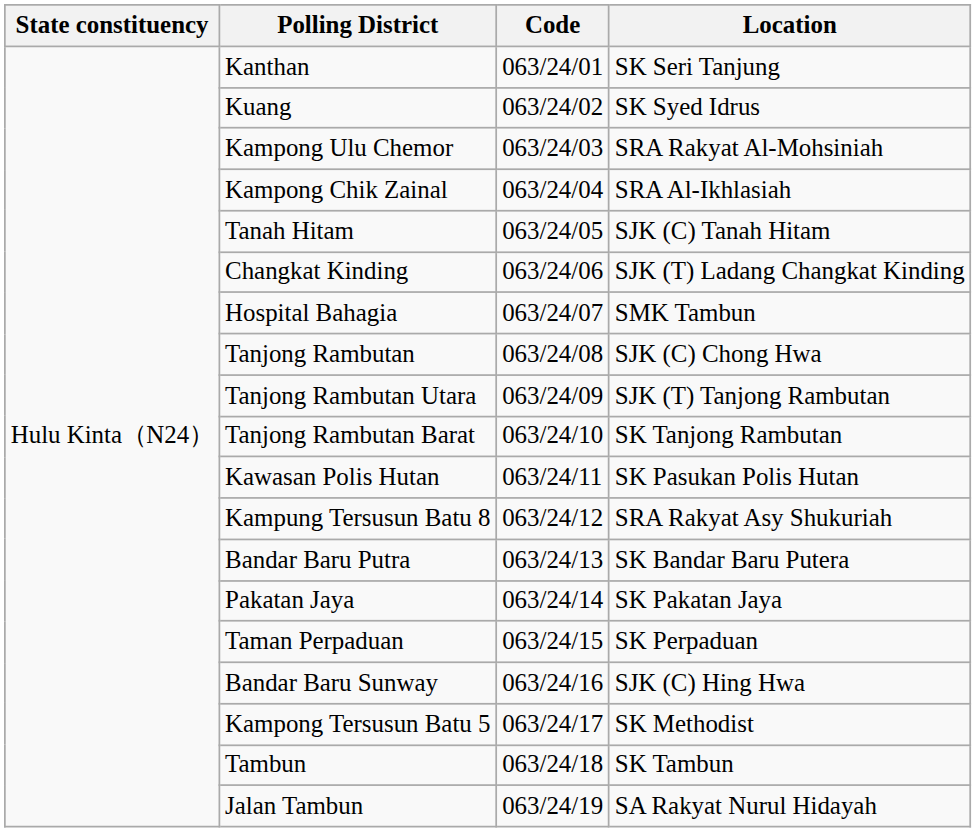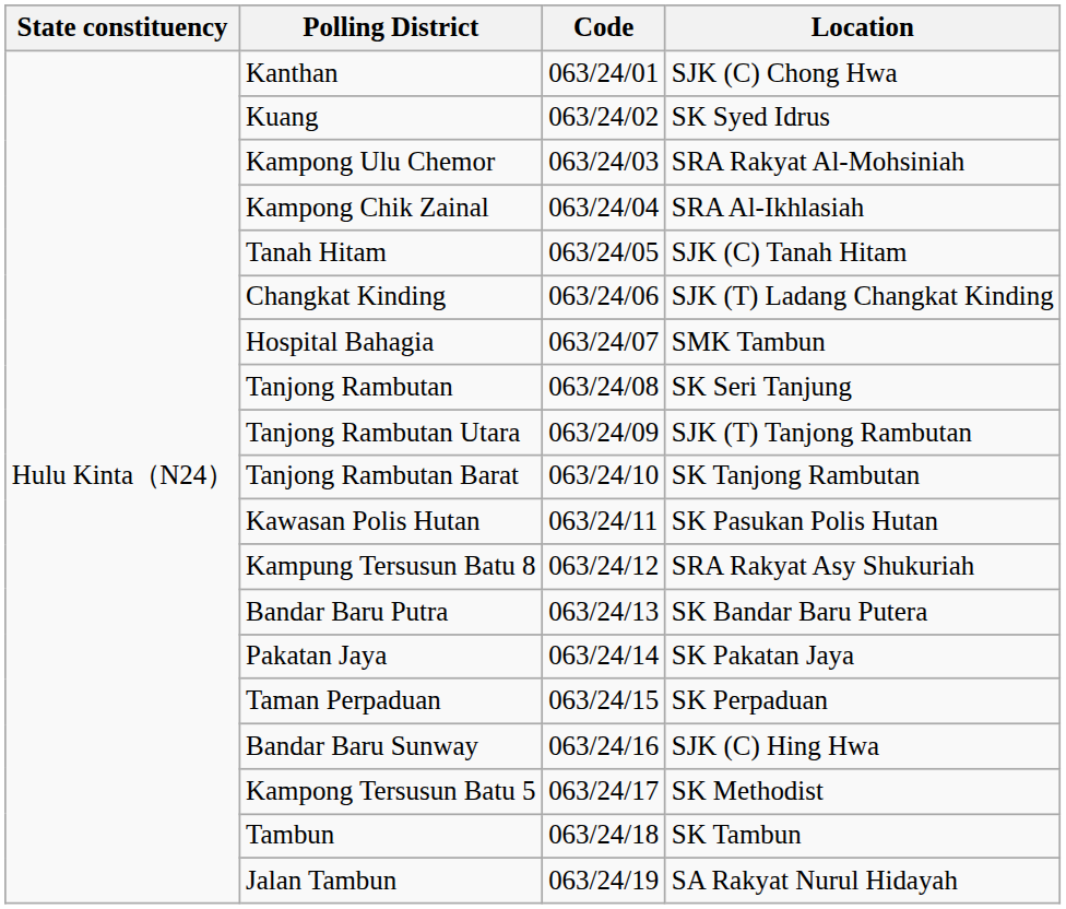Kanthan | Location: SK Seri Tanjung -> SJK (C) Chong Hwa
Tanjong Rambutan | Location: SJK (C) Chong Hwa -> SK Seri Tanjung
